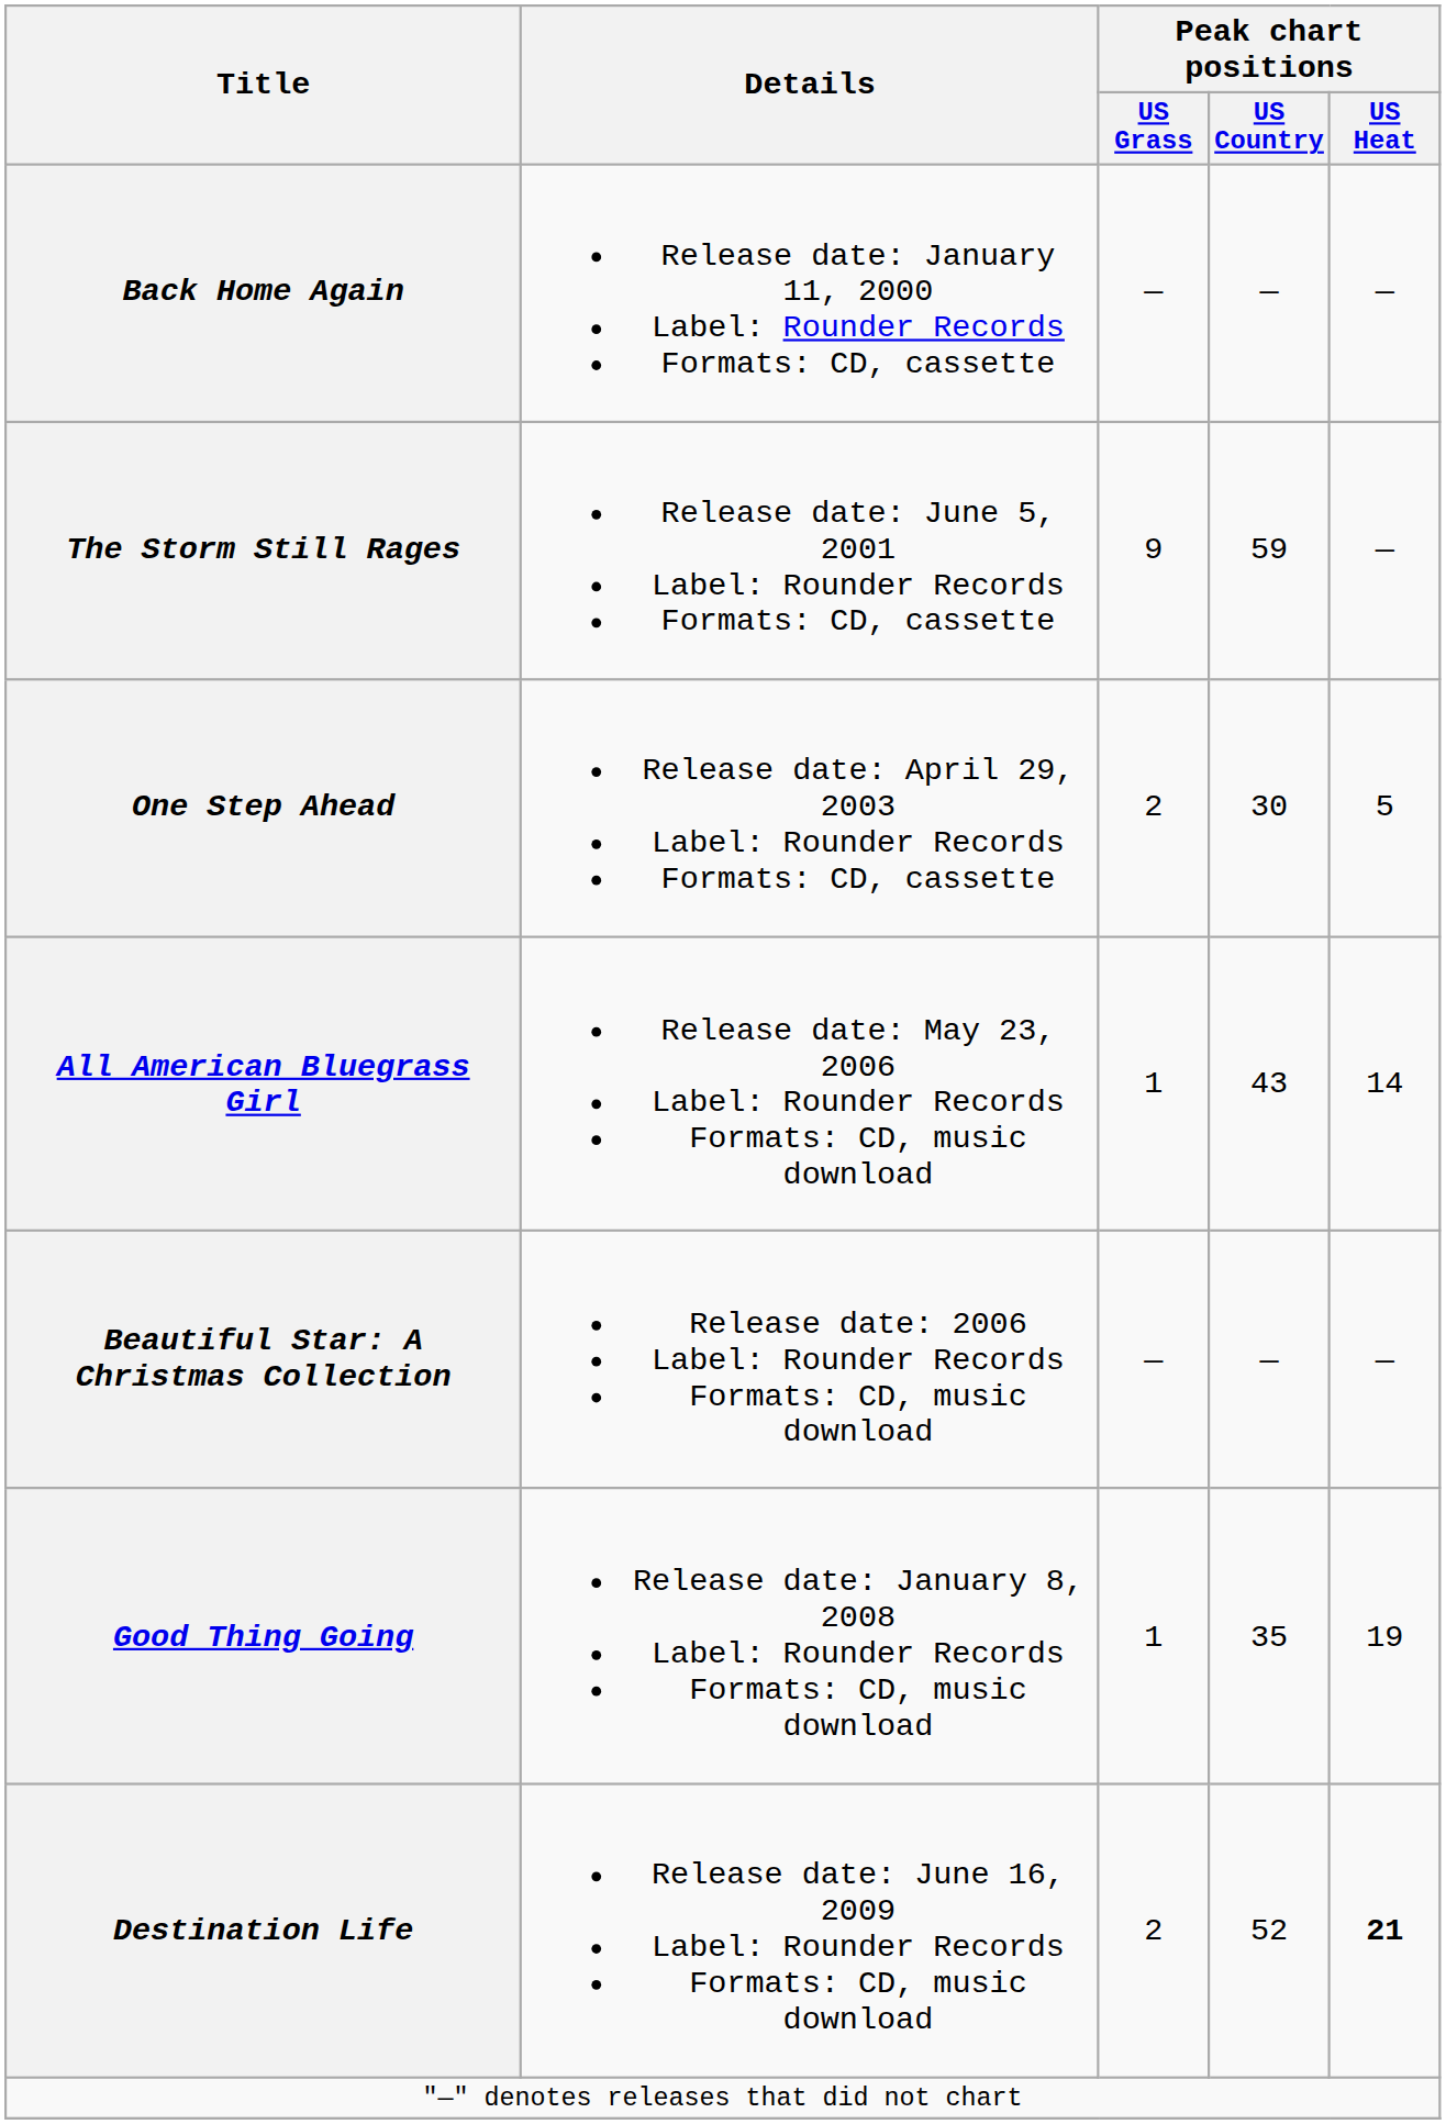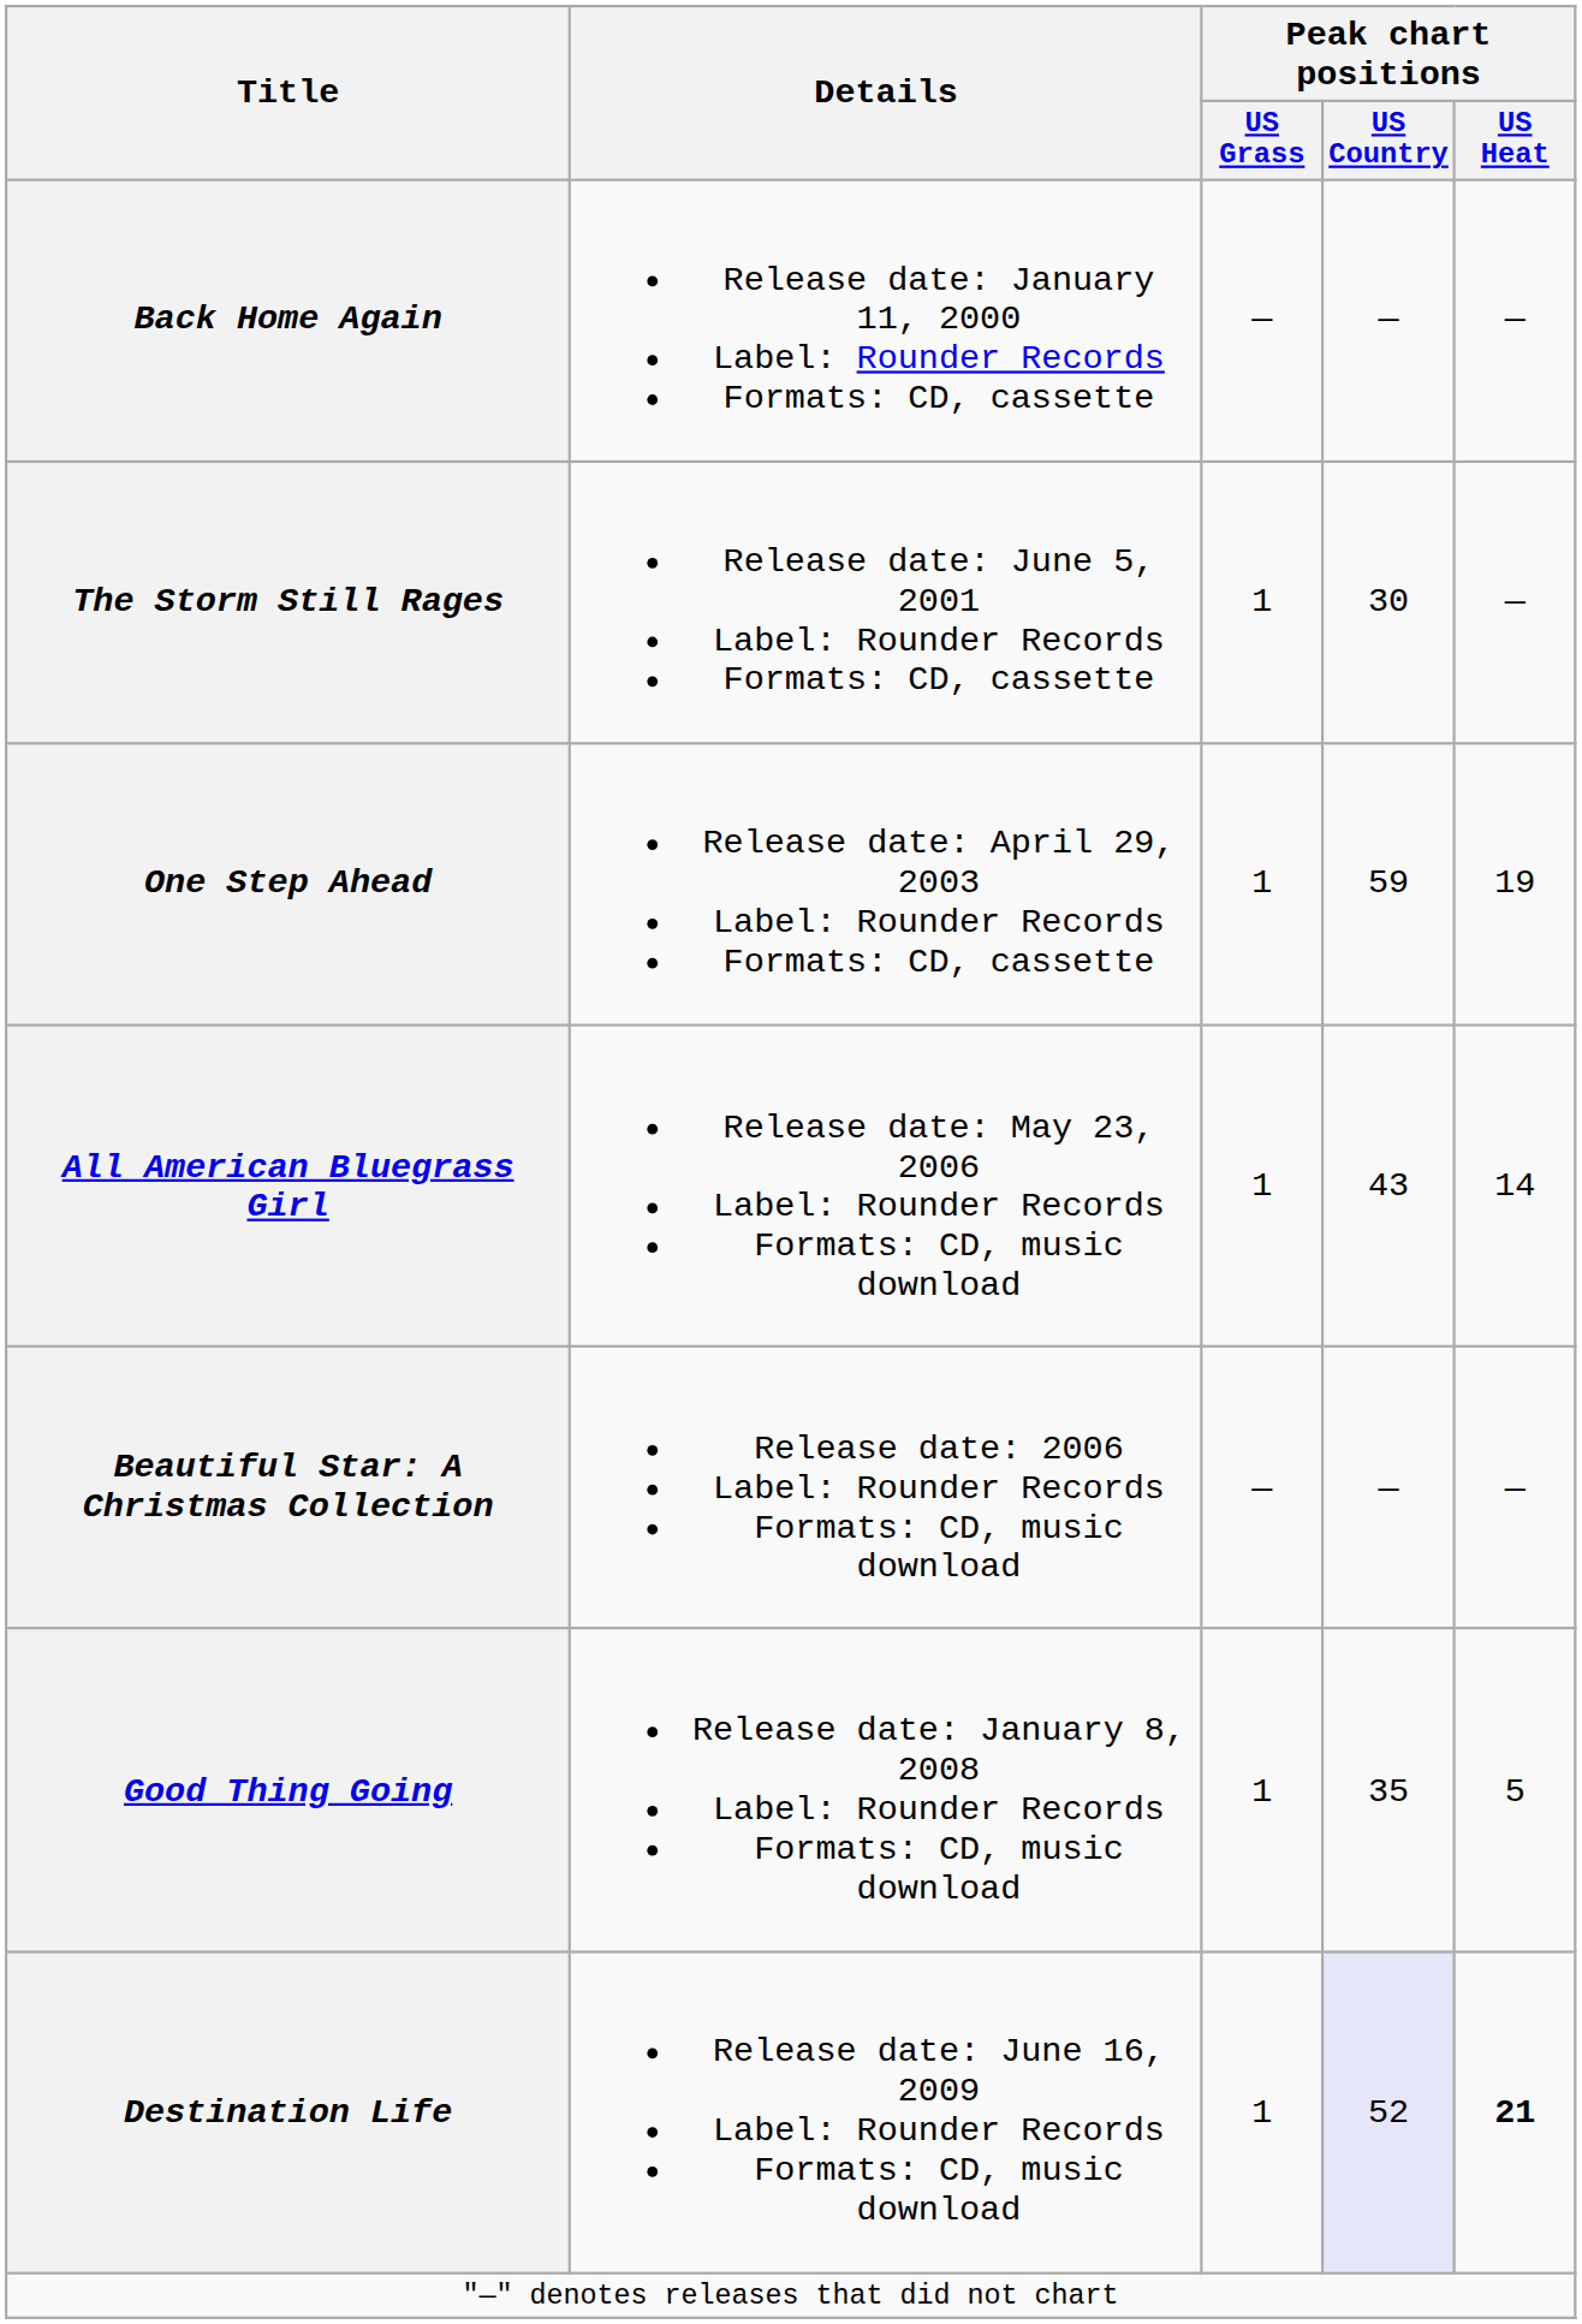The Storm Still Rages | Peak chart positions / US Grass: 9 -> 1
The Storm Still Rages | Peak chart positions / US Country: 59 -> 30
One Step Ahead | Peak chart positions / US Grass: 2 -> 1
One Step Ahead | Peak chart positions / US Country: 30 -> 59
One Step Ahead | Peak chart positions / US Heat: 5 -> 19
Good Thing Going | Peak chart positions / US Heat: 19 -> 5
Destination Life | Peak chart positions / US Grass: 2 -> 1
Destination Life | Peak chart positions / US Country: no background -> lavender background
